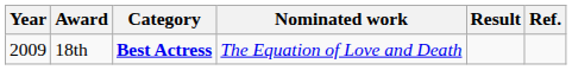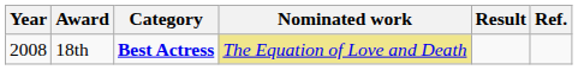18th | Year: 2009 -> 2008
18th | Nominated work: no background -> khaki background
